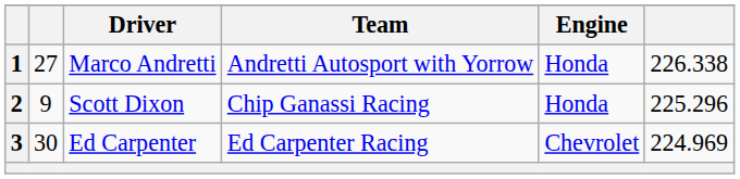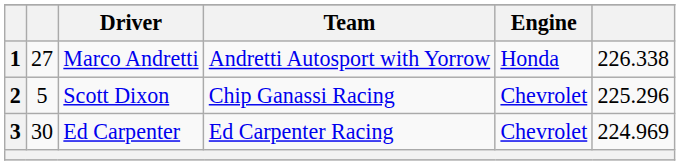2 | column 2: 9 -> 5
2 | Engine: Honda -> Chevrolet
